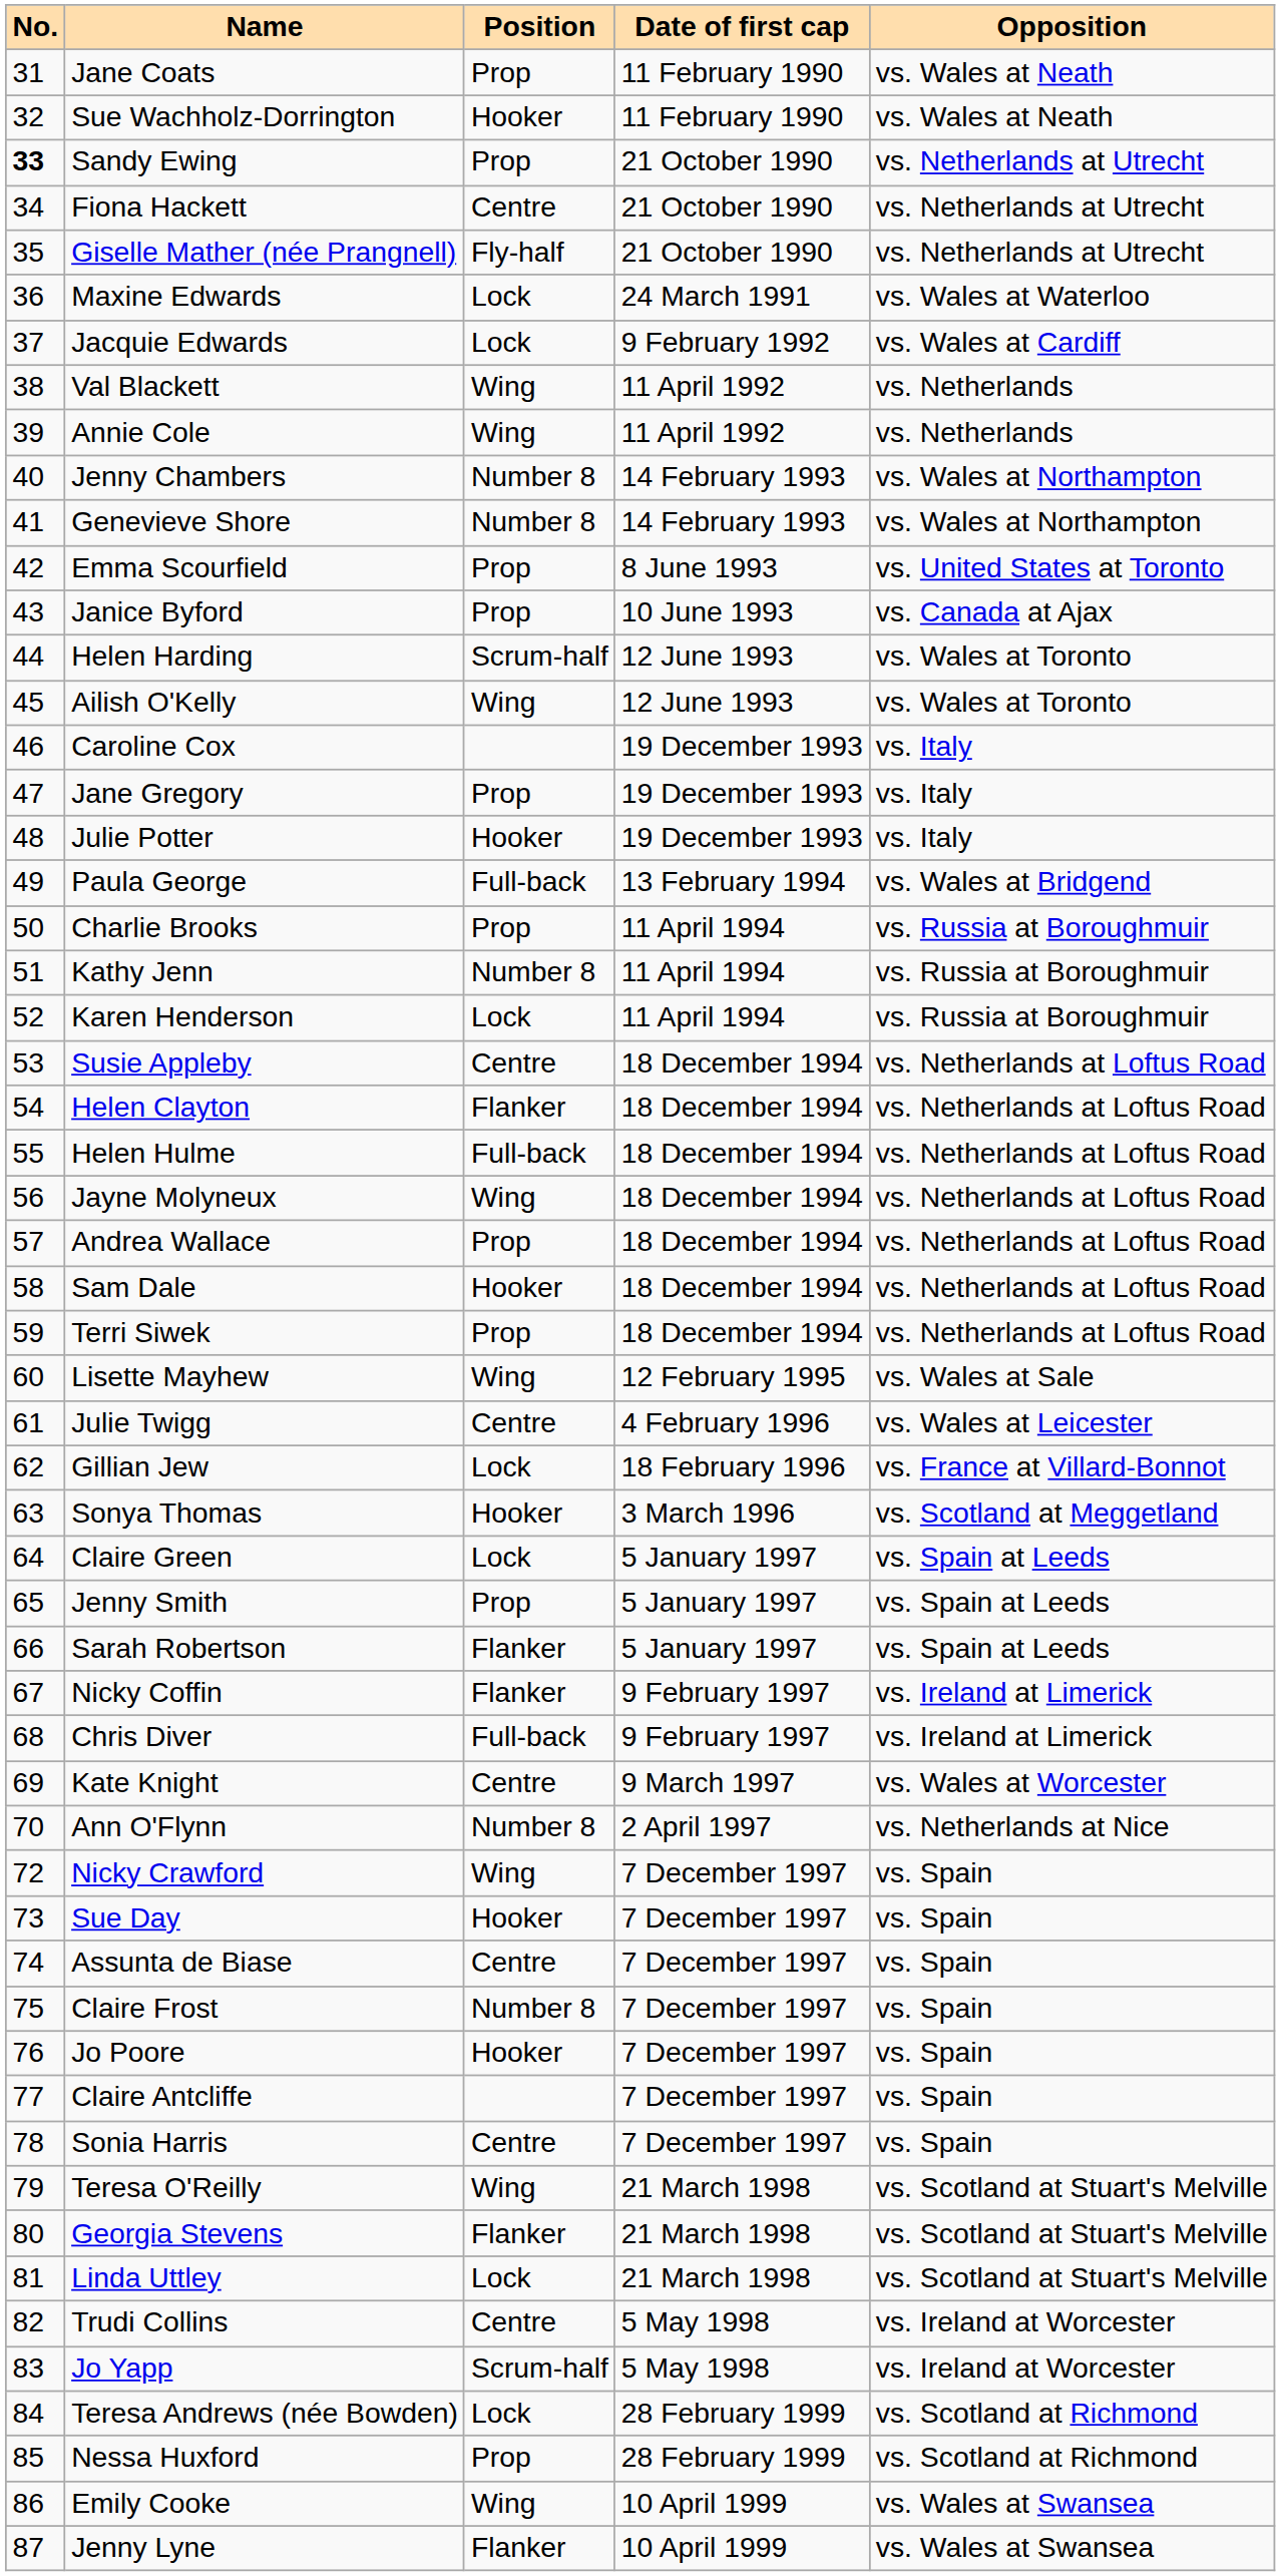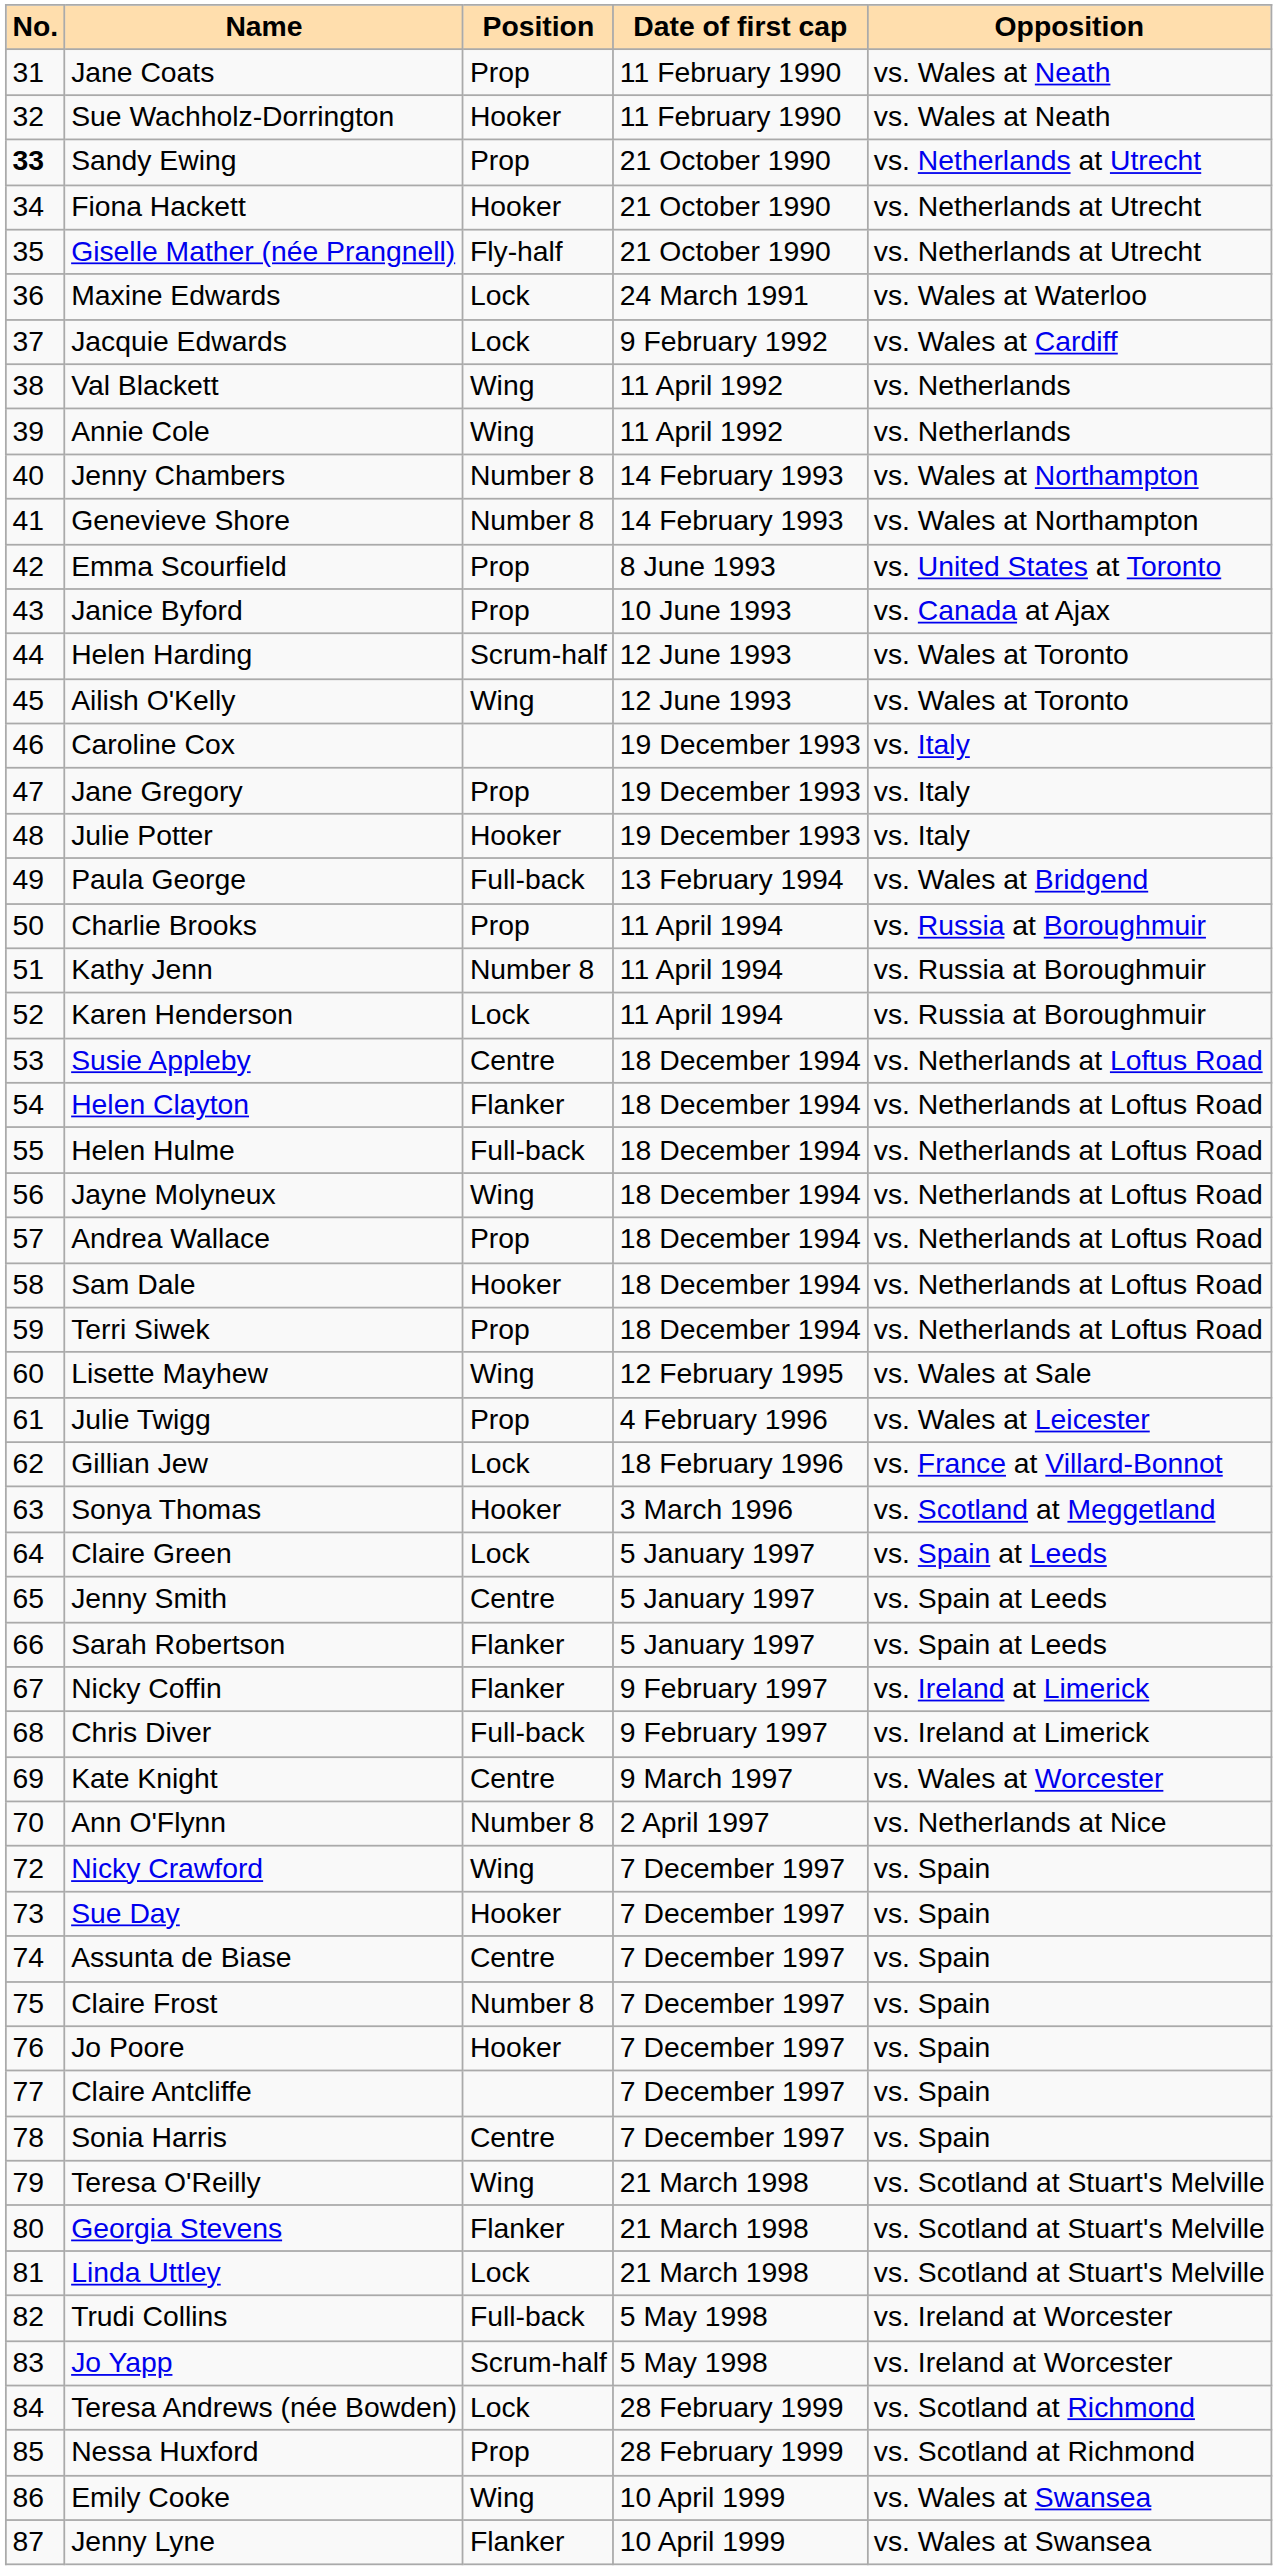Fiona Hackett | Position: Centre -> Hooker
Julie Twigg | Position: Centre -> Prop
Jenny Smith | Position: Prop -> Centre
Trudi Collins | Position: Centre -> Full-back
